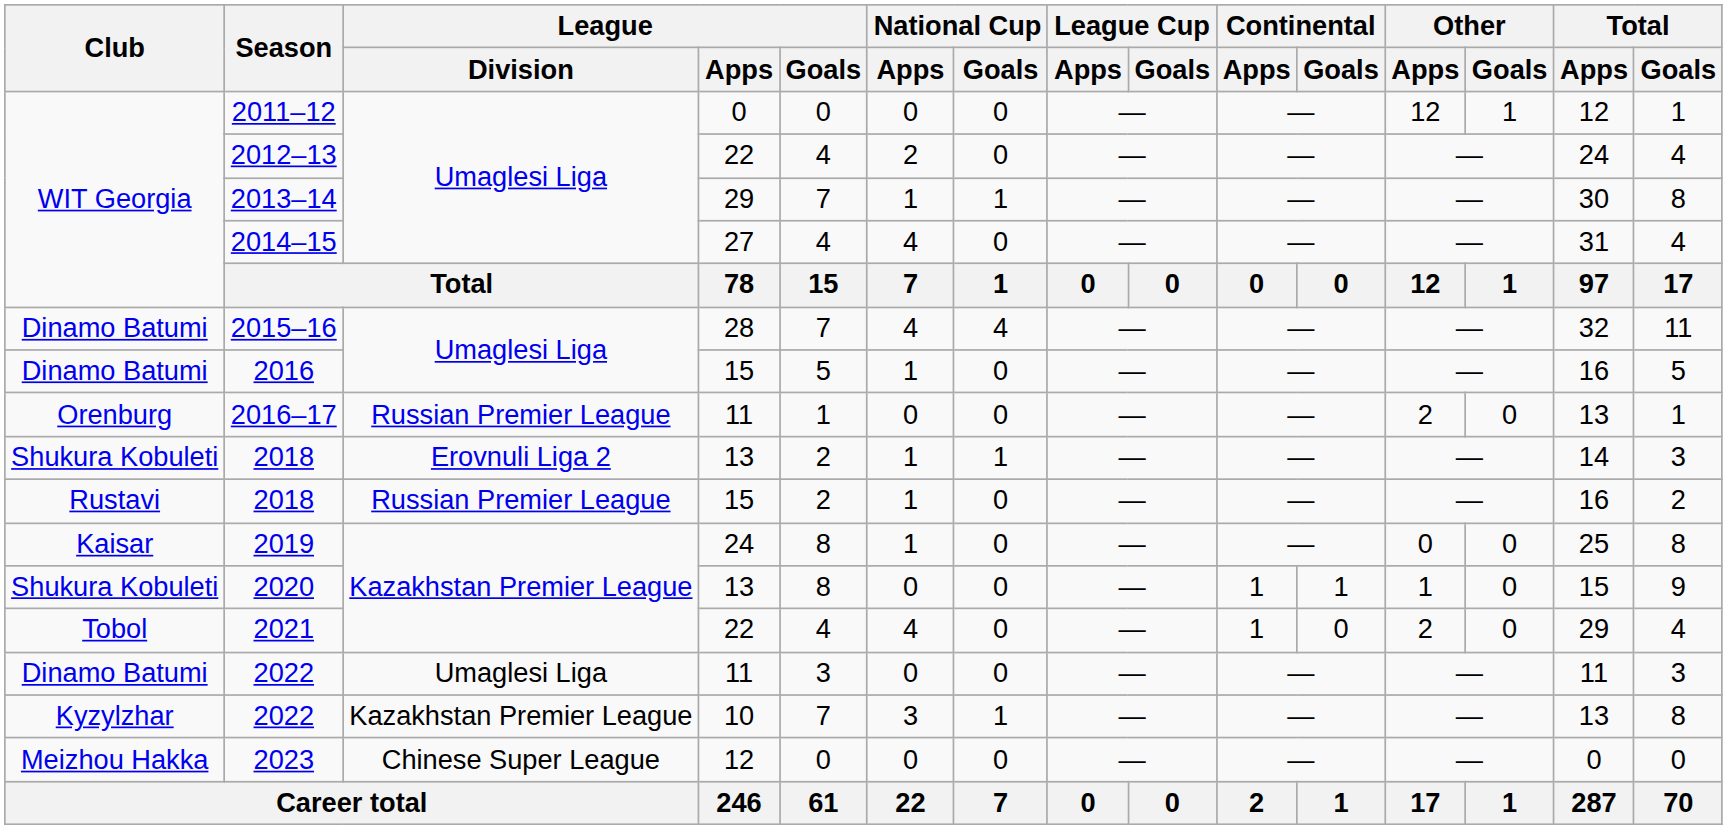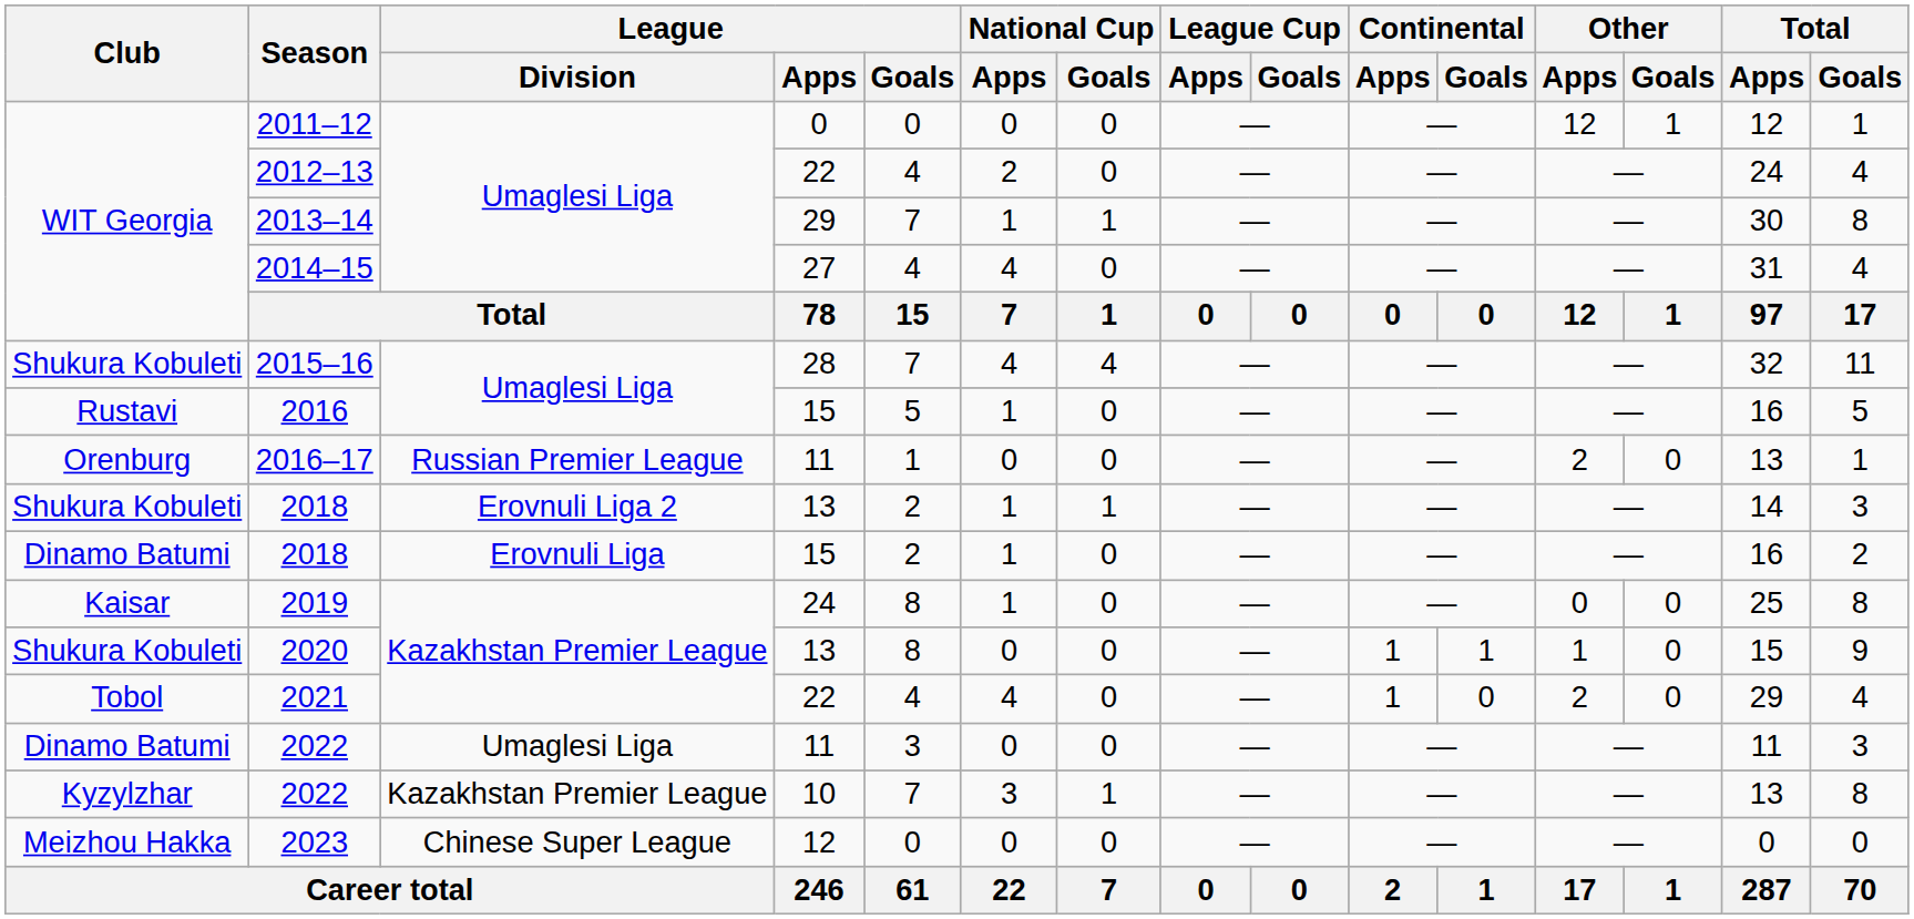2015–16 | Club: Dinamo Batumi -> Shukura Kobuleti
2016 | Club: Dinamo Batumi -> Rustavi
2018 / 15 | Club: Rustavi -> Dinamo Batumi
2018 / 15 | League / Division: Russian Premier League -> Erovnuli Liga
